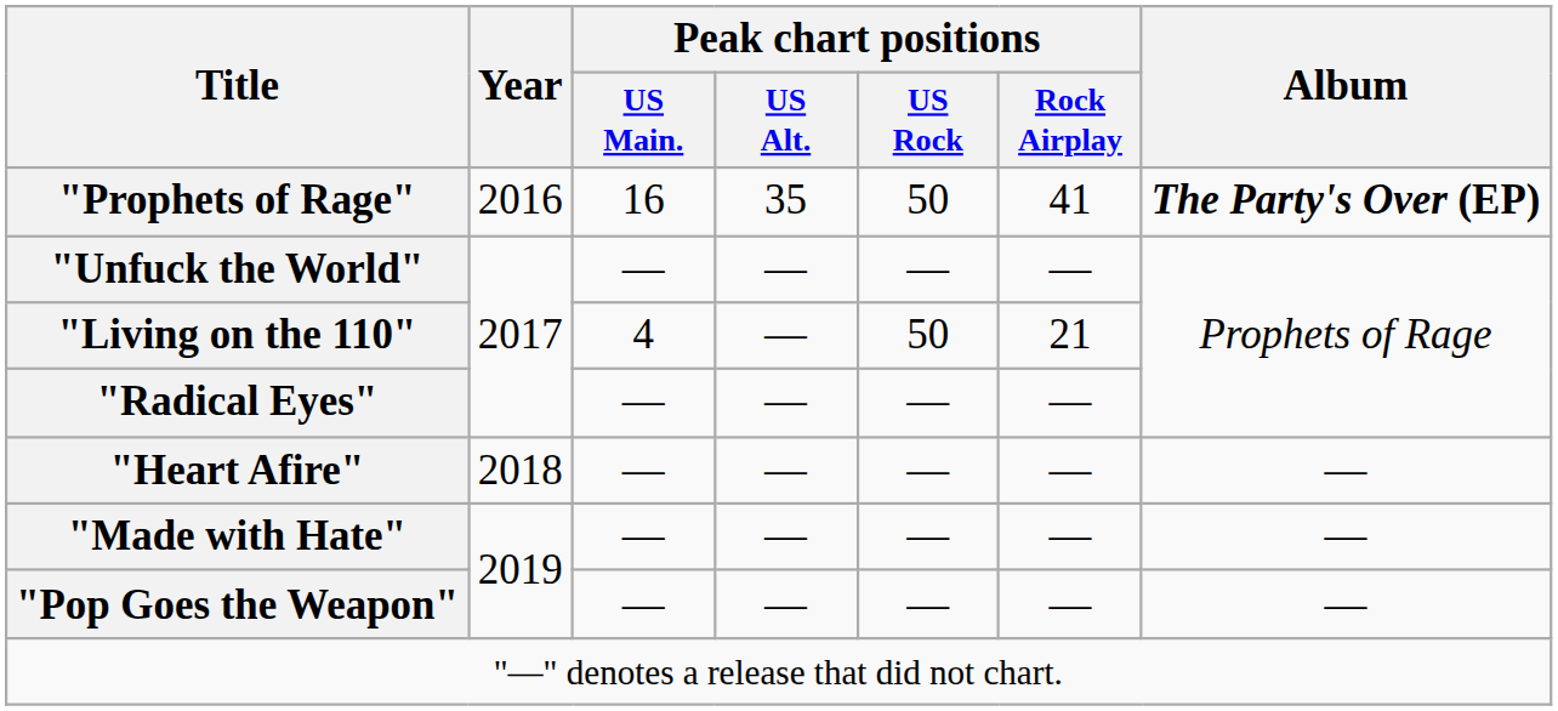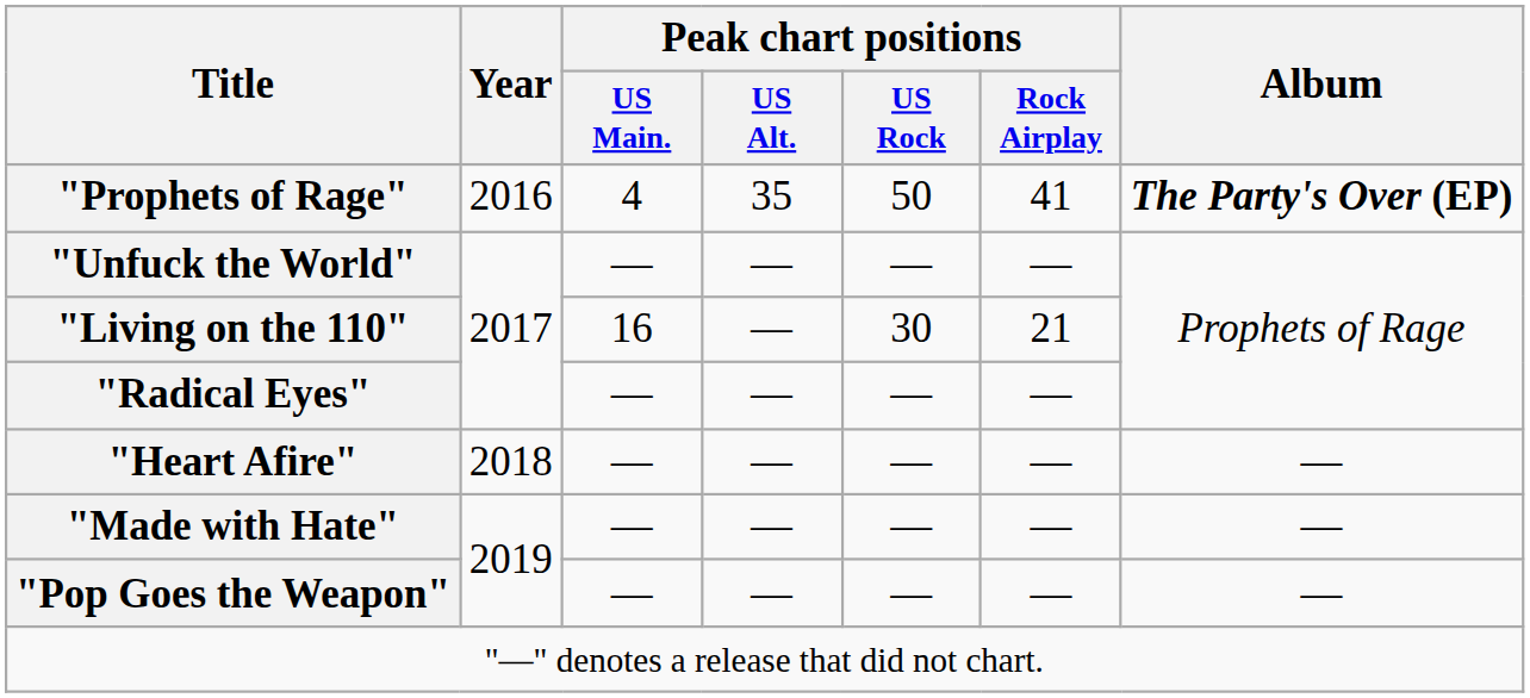"Prophets of Rage" | Peak chart positions / US Main.: 16 -> 4
"Living on the 110" | Peak chart positions / US Main.: 4 -> 16
"Living on the 110" | Peak chart positions / US Rock: 50 -> 30
